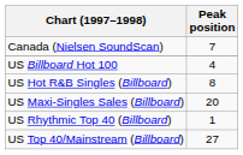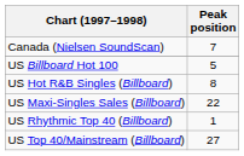US Billboard Hot 100 | Peak position: 4 -> 5
US Maxi-Singles Sales (Billboard) | Peak position: 20 -> 22
